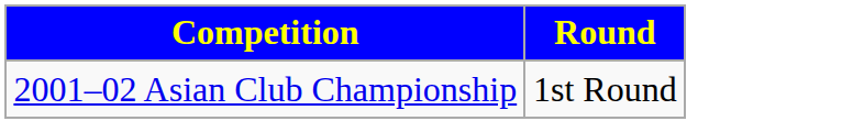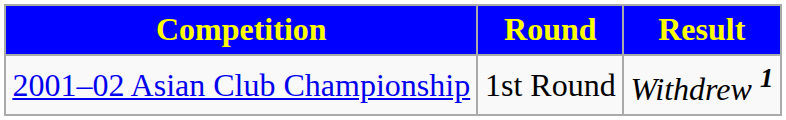+ column: Result | Withdrew 1
